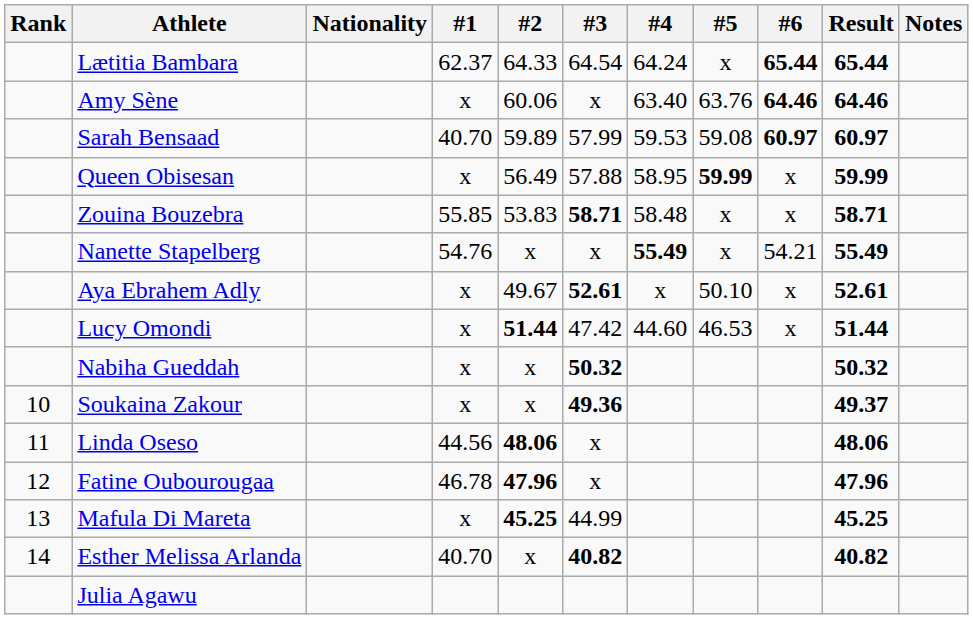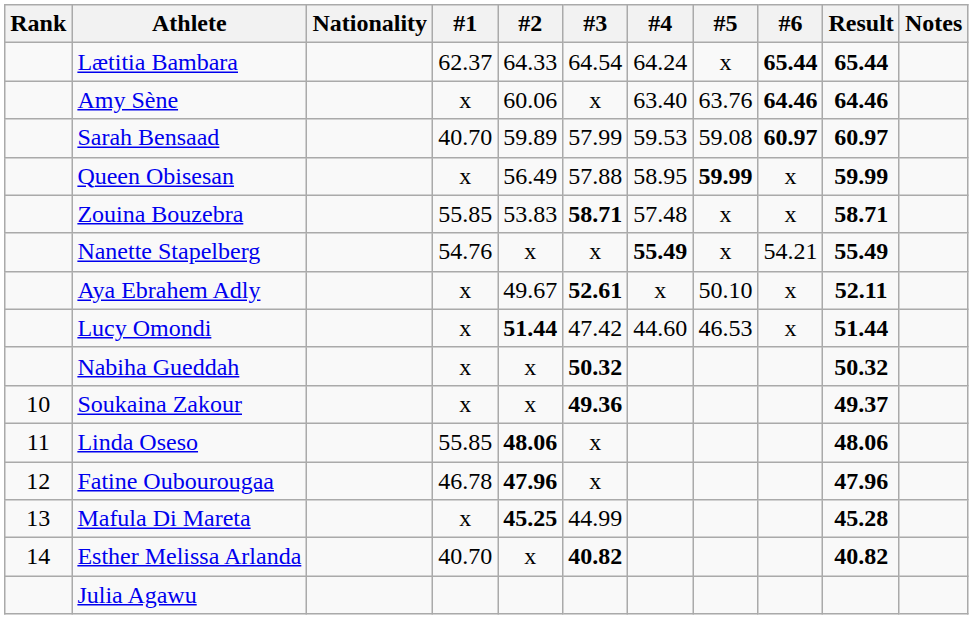Zouina Bouzebra | #4: 58.48 -> 57.48
Aya Ebrahem Adly | Result: 52.61 -> 52.11
Linda Oseso | #1: 44.56 -> 55.85
Mafula Di Mareta | Result: 45.25 -> 45.28
